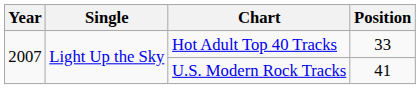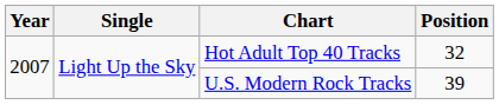Hot Adult Top 40 Tracks | Position: 33 -> 32
U.S. Modern Rock Tracks | Position: 41 -> 39
